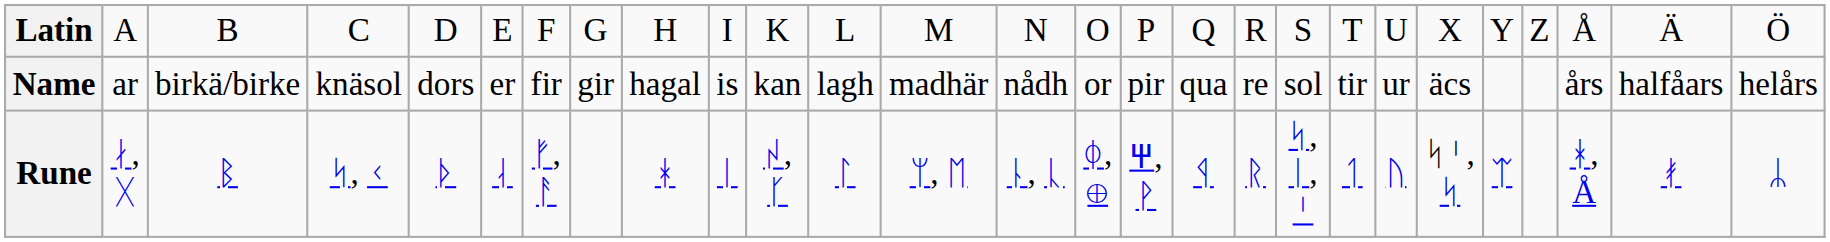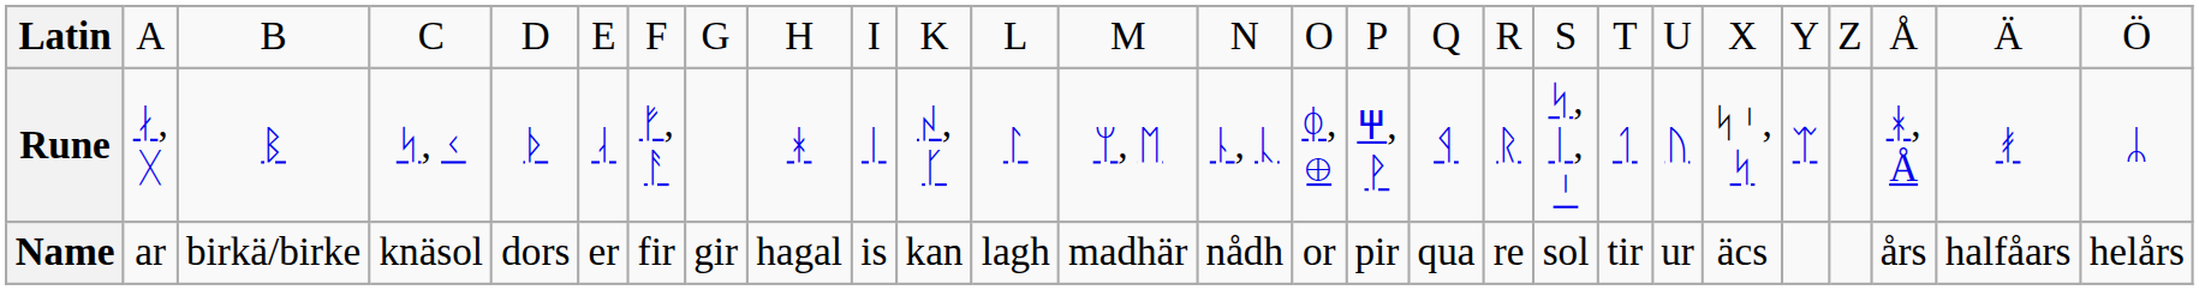rows swapped: Rune <-> Name
